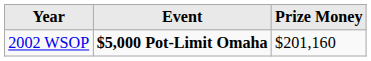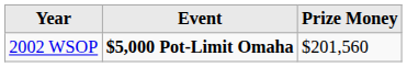2002 WSOP | Prize Money: $201,160 -> $201,560
